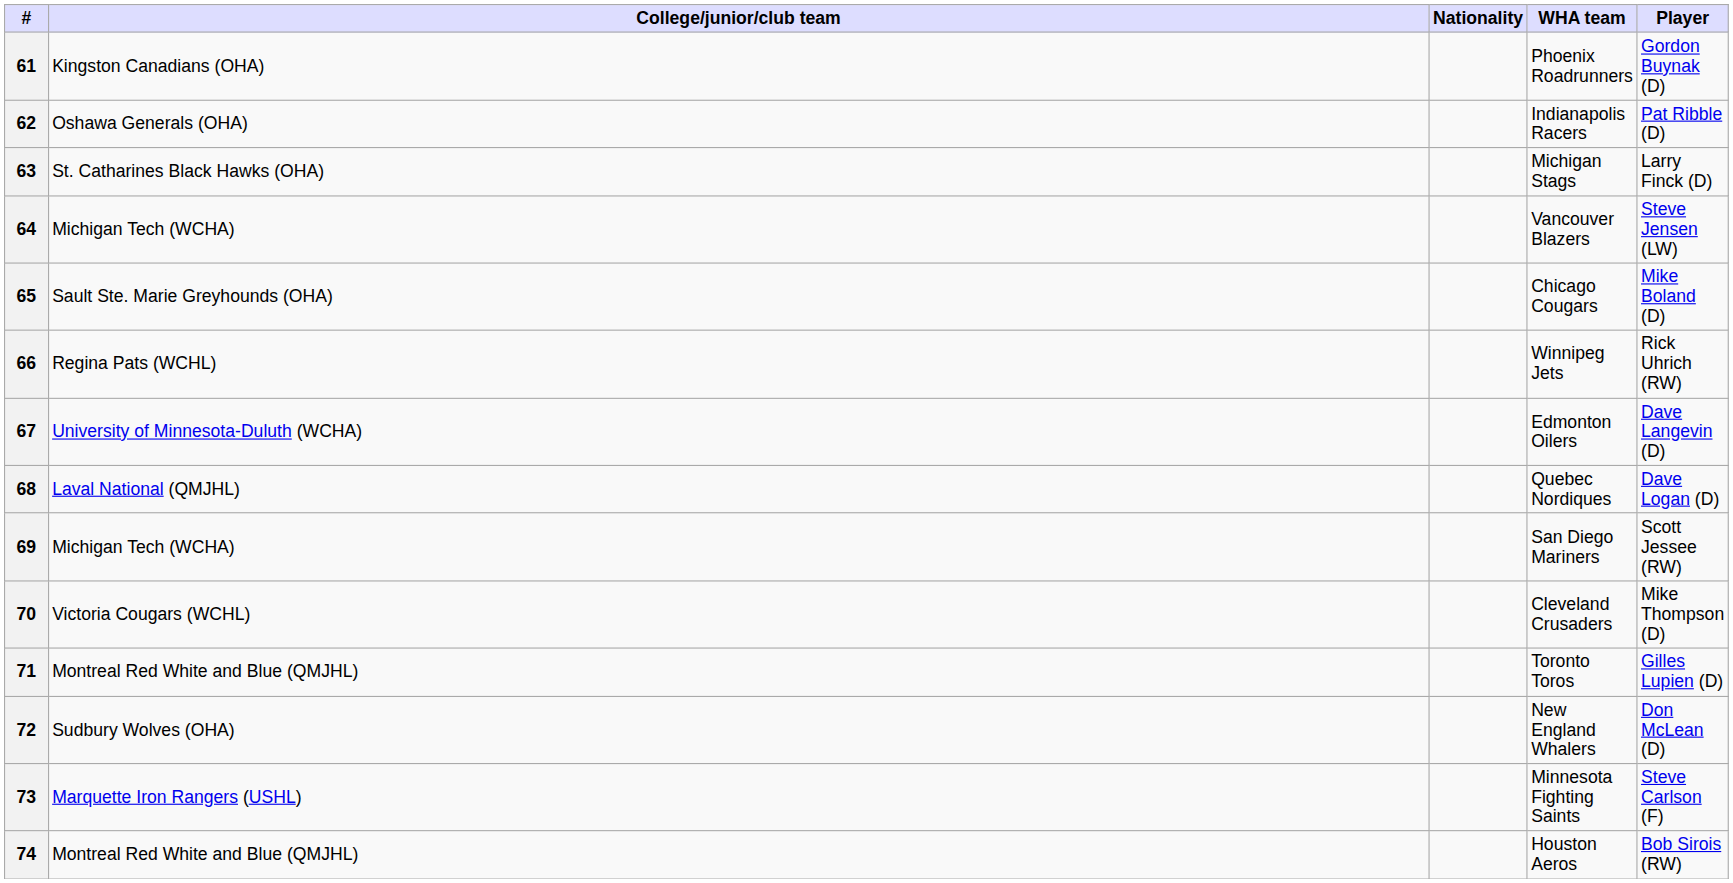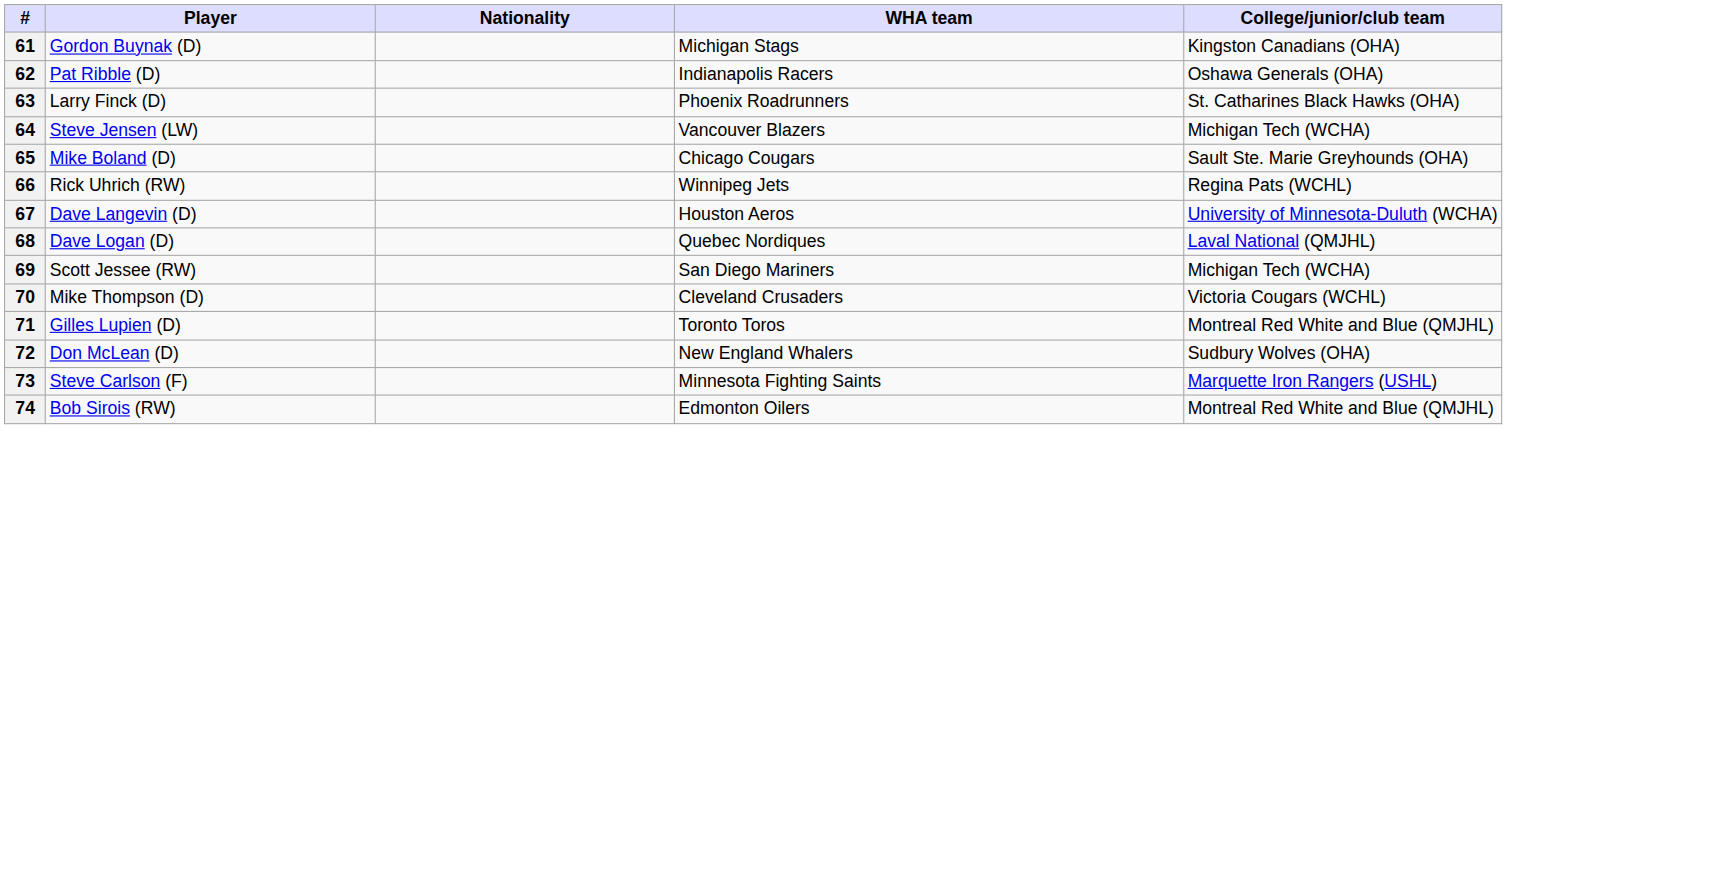columns swapped: Player <-> College/junior/club team
61 | WHA team: Phoenix Roadrunners -> Michigan Stags
63 | WHA team: Michigan Stags -> Phoenix Roadrunners
67 | WHA team: Edmonton Oilers -> Houston Aeros
74 | WHA team: Houston Aeros -> Edmonton Oilers
